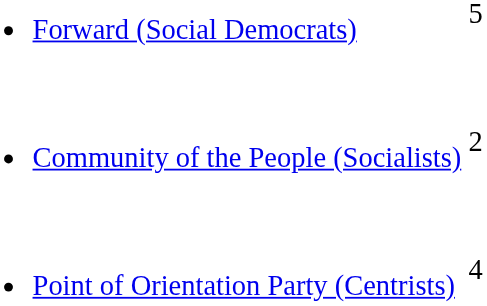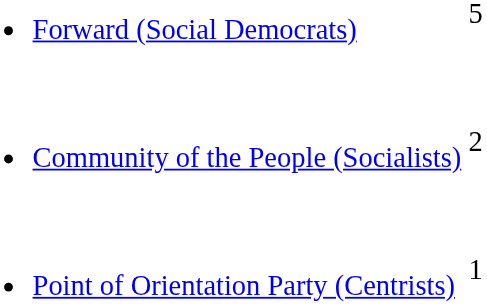Point of Orientation Party (Centrists) | column 2: 4 -> 1
